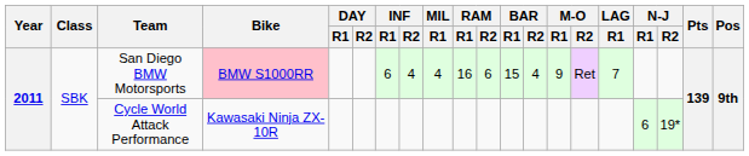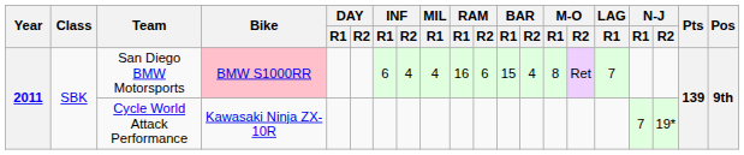San Diego BMW Motorsports | M-O / R1: 9 -> 8
Cycle World Attack Performance | N-J / R1: 6 -> 7
